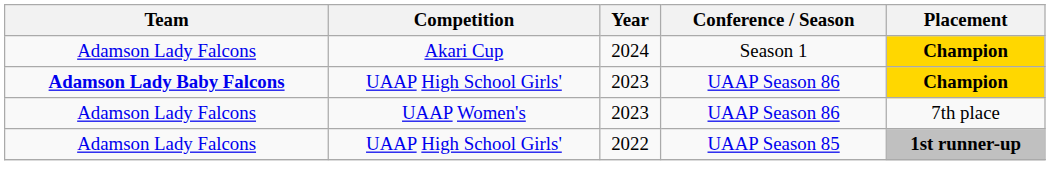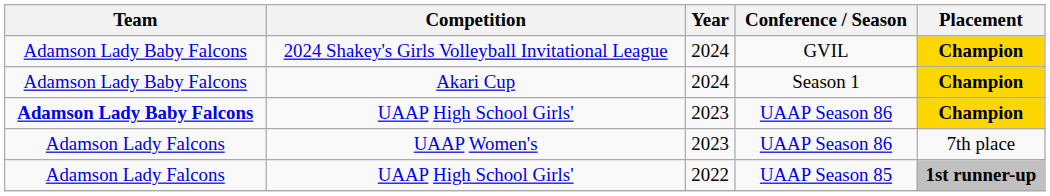+ row: Adamson Lady Baby Falcons | 2024 Shakey's Girls Volleyball Invitational League | 2024 | GVIL | Champion
Akari Cup | Team: Adamson Lady Falcons -> Adamson Lady Baby Falcons
